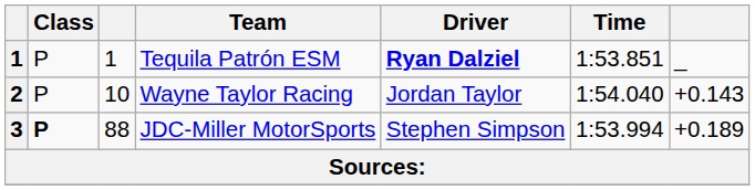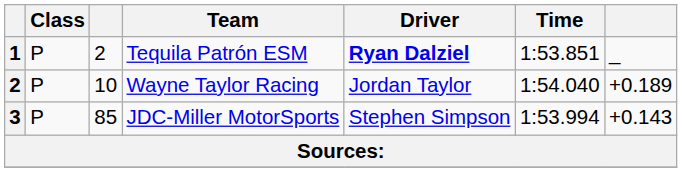Tequila Patrón ESM | column 3: 1 -> 2
Wayne Taylor Racing | column 7: +0.143 -> +0.189
JDC-Miller MotorSports | Class: bold -> normal
JDC-Miller MotorSports | column 3: 88 -> 85
JDC-Miller MotorSports | column 7: +0.189 -> +0.143
